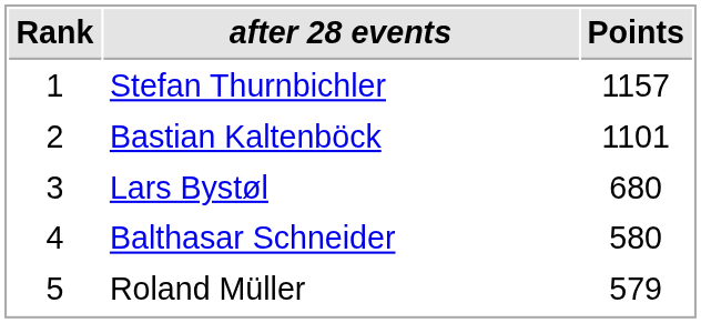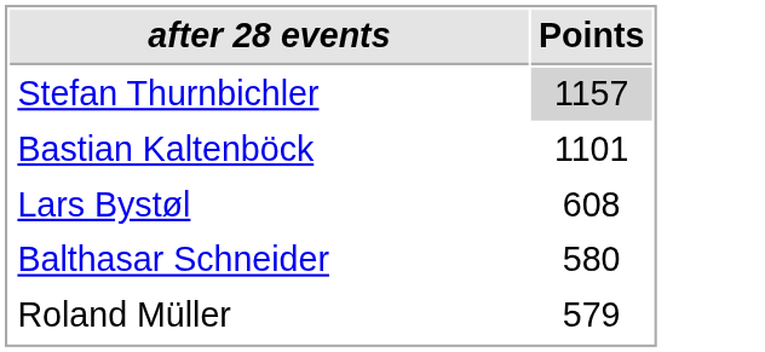- column: Rank | 1 | 2 | 3 | 4 | 5
Stefan Thurnbichler | Points: no background -> lightgrey background
Lars Bystøl | Points: 680 -> 608
